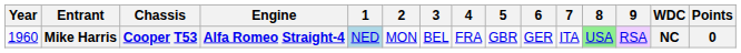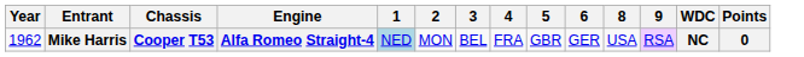- column: 7 | ITA
Mike Harris | Year: 1960 -> 1962
Mike Harris | 8: lightgreen background -> no background
